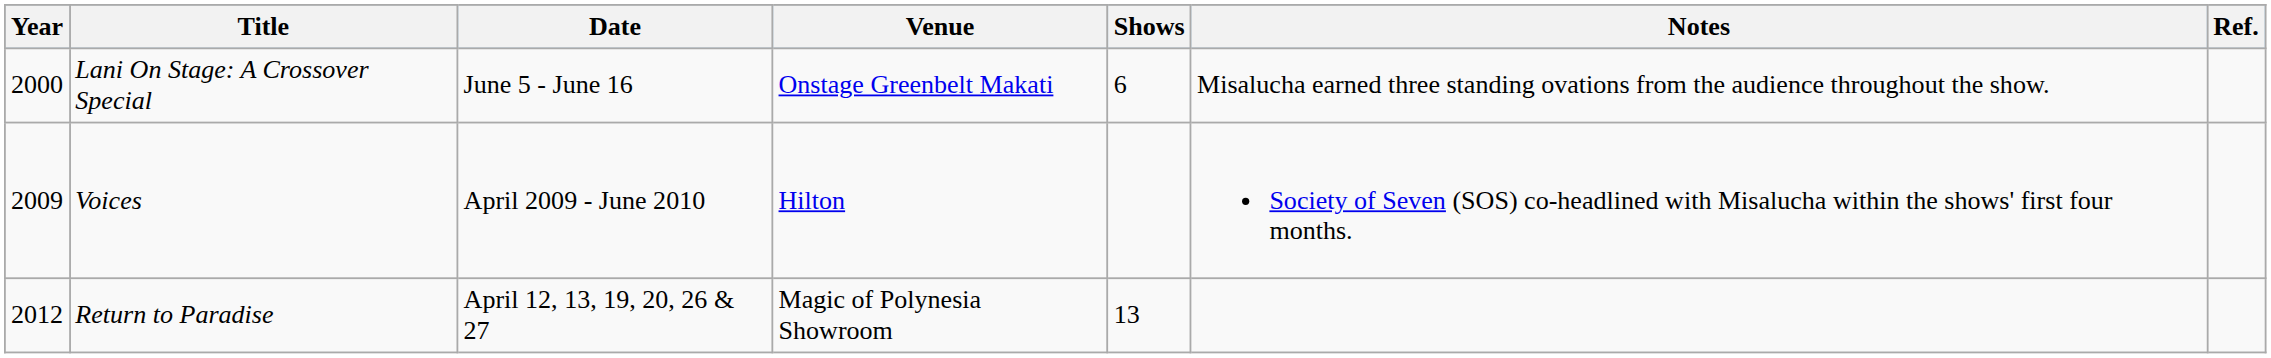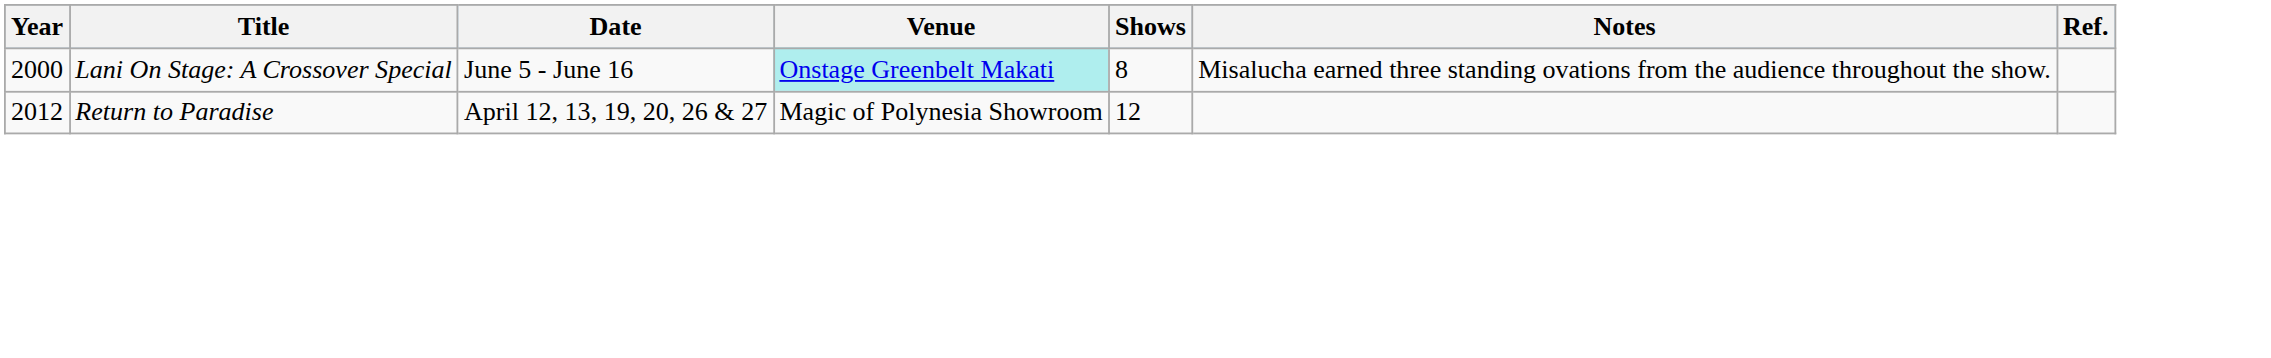Lani On Stage: A Crossover Special | Venue: no background -> paleturquoise background
Lani On Stage: A Crossover Special | Shows: 6 -> 8
- row: 2009 | Voices | April 2009 - June 2010 | Hilton | Society of Seven (SOS) co-headlined with Misalucha within the shows' first four months.
Return to Paradise | Shows: 13 -> 12
